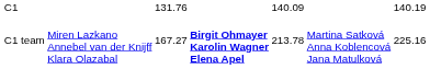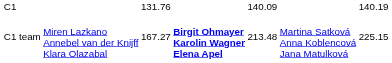C1 team | column 5: 213.78 -> 213.48
C1 team | column 7: 225.16 -> 225.15
